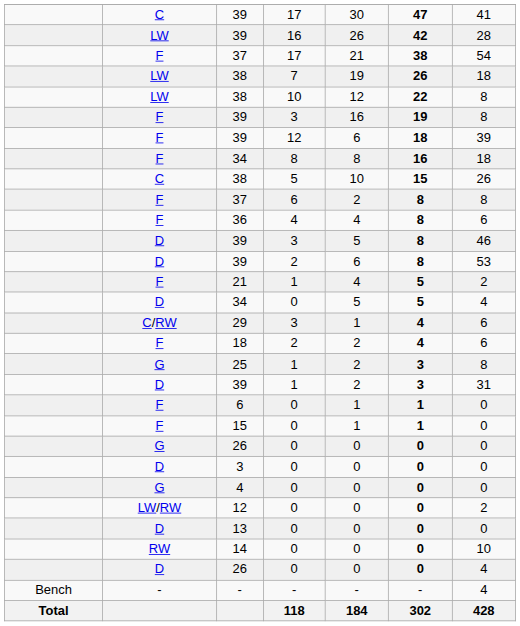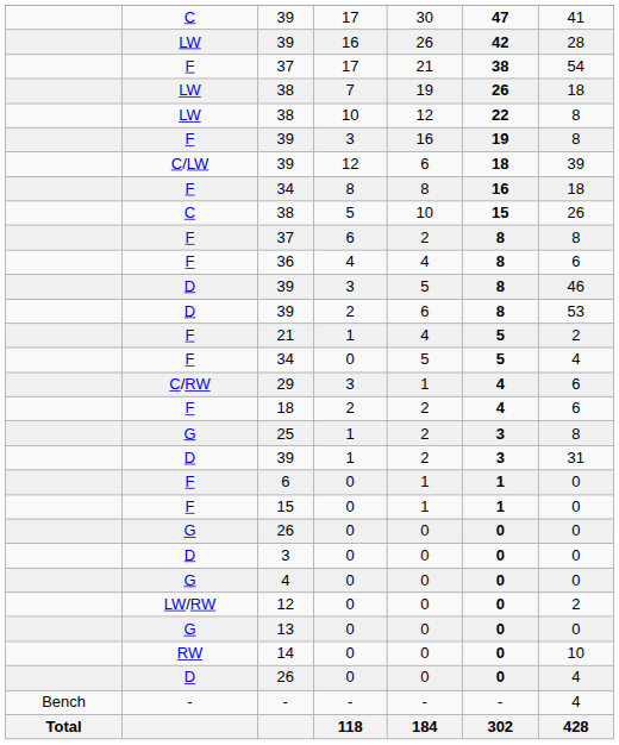39 / 12 | column 2: F -> C/LW
34 / 0 | column 2: D -> F
13 | column 2: D -> G
